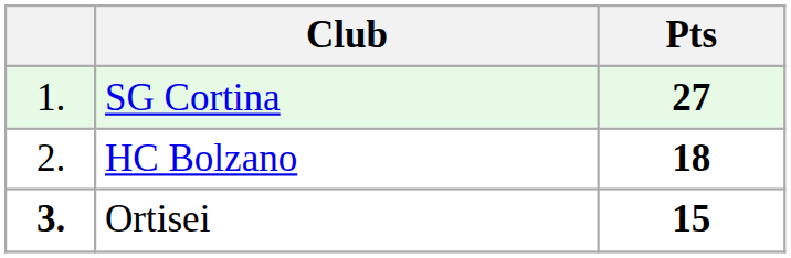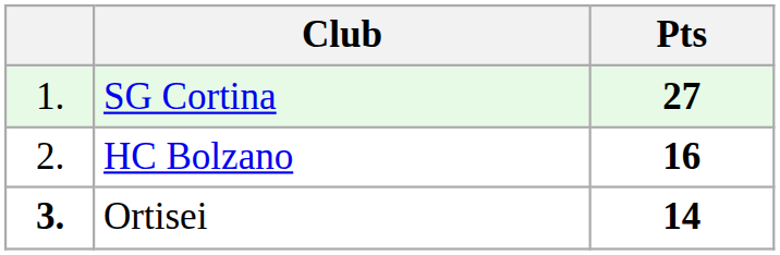HC Bolzano | Pts: 18 -> 16
Ortisei | Pts: 15 -> 14
